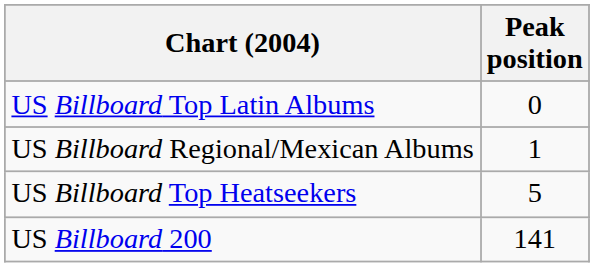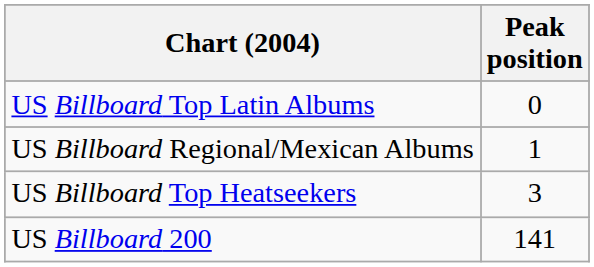US Billboard Top Heatseekers | Peak position: 5 -> 3
